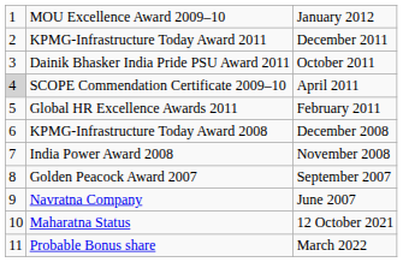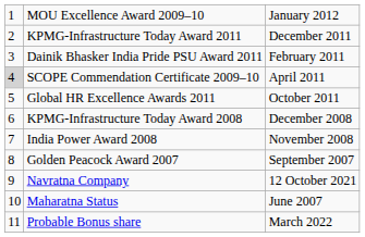Dainik Bhasker India Pride PSU Award 2011 | column 3: October 2011 -> February 2011
Global HR Excellence Awards 2011 | column 3: February 2011 -> October 2011
Navratna Company | column 3: June 2007 -> 12 October 2021
Maharatna Status | column 3: 12 October 2021 -> June 2007
